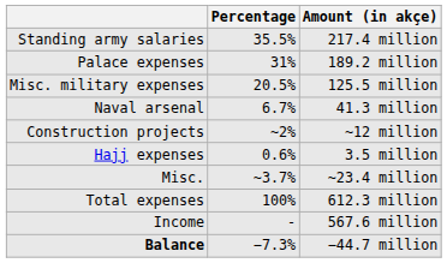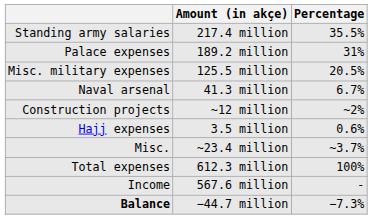columns swapped: Amount (in akçe) <-> Percentage
